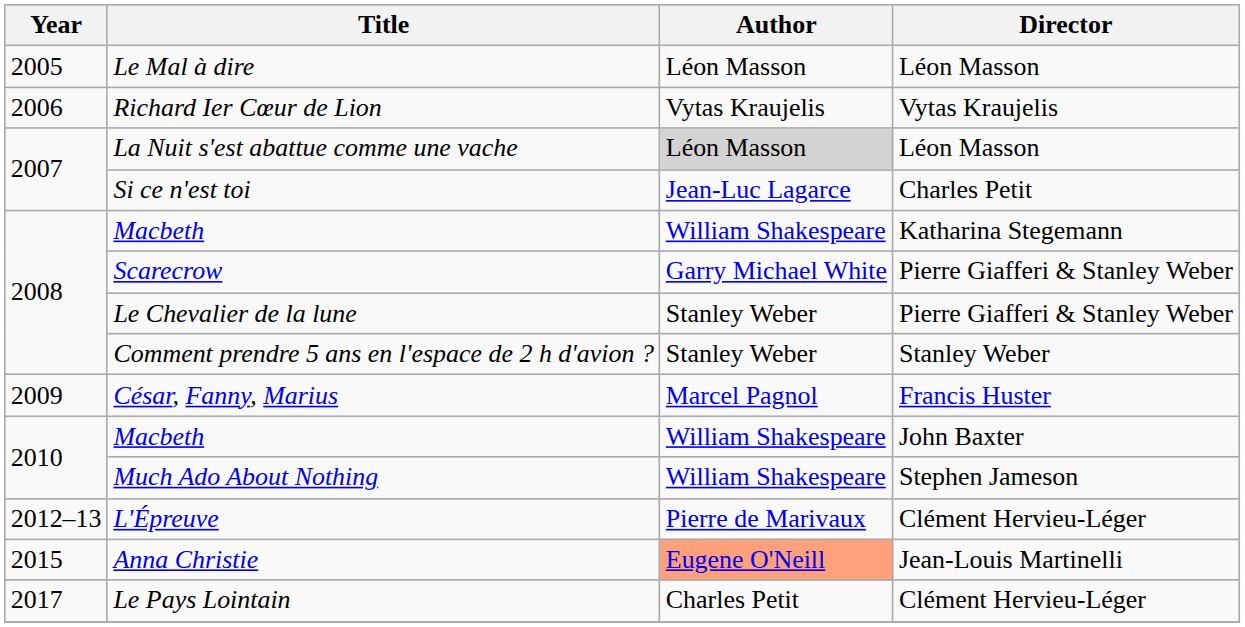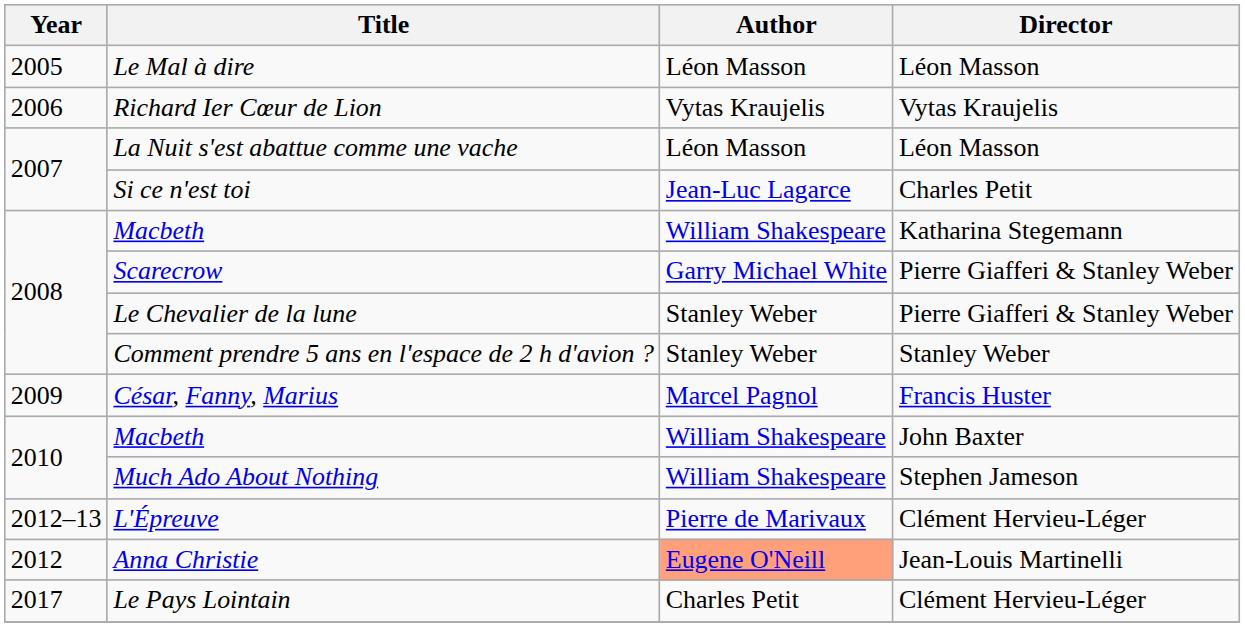La Nuit s'est abattue comme une vache | Author: lightgrey background -> no background
Anna Christie | Year: 2015 -> 2012
